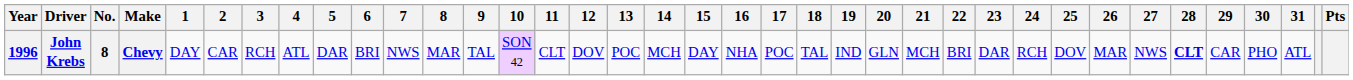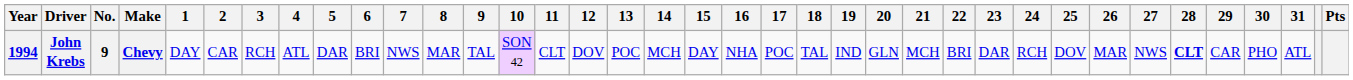John Krebs | Year: 1996 -> 1994
John Krebs | No.: 8 -> 9
